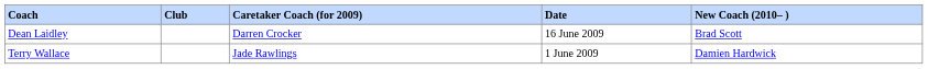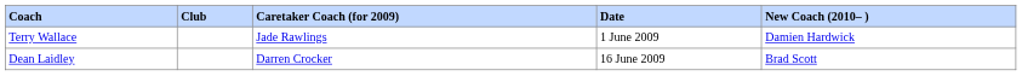rows swapped: Terry Wallace <-> Dean Laidley
